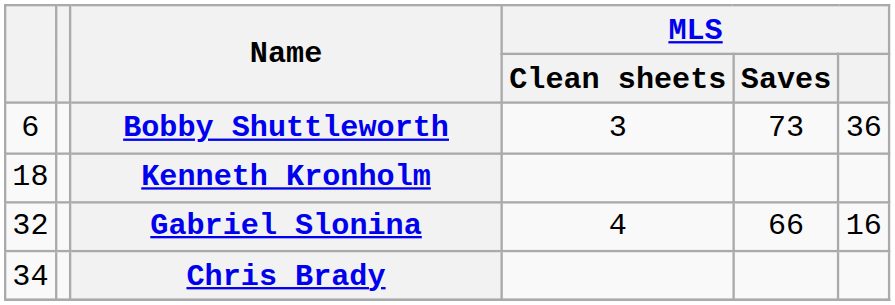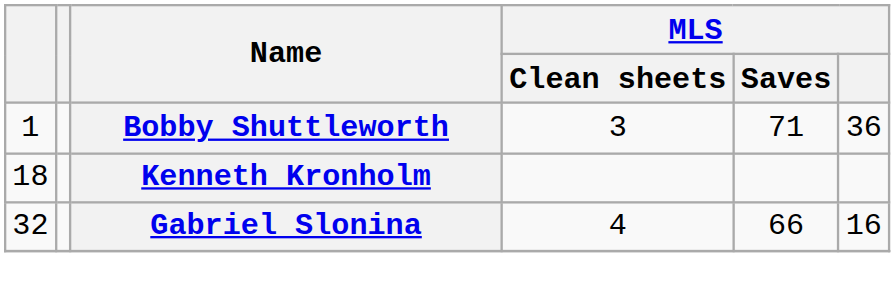Bobby Shuttleworth | column 1: 6 -> 1
Bobby Shuttleworth | MLS / Saves: 73 -> 71
- row: 34 | Chris Brady
